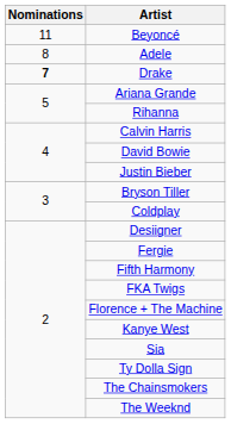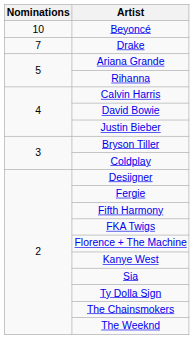Beyoncé | Nominations: 11 -> 10
- row: 8 | Adele
Drake | Nominations: bold -> normal
